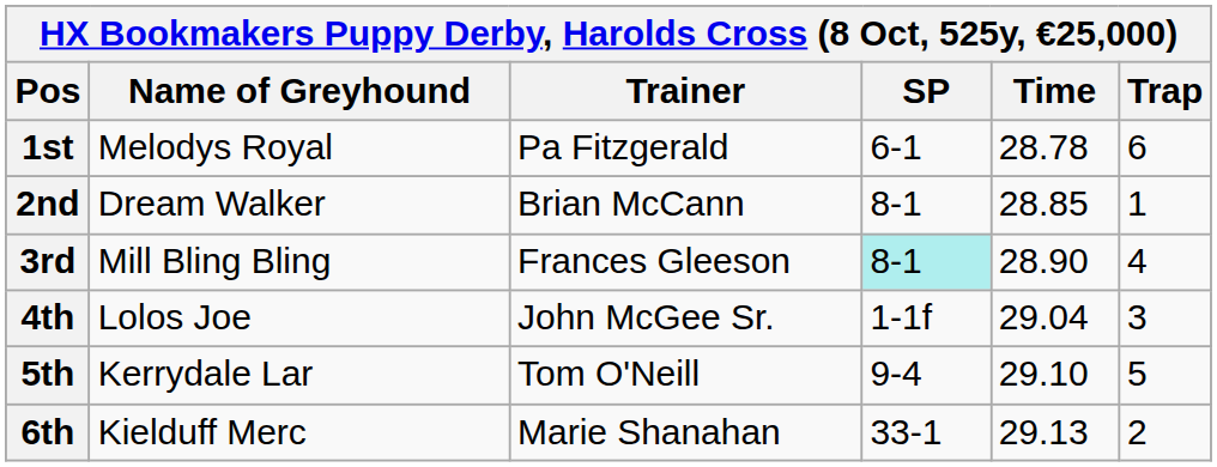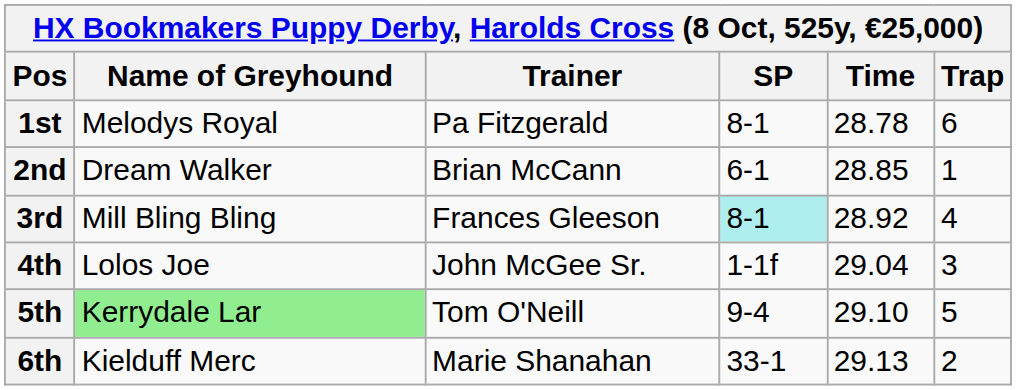1st | SP: 6-1 -> 8-1
2nd | SP: 8-1 -> 6-1
3rd | Time: 28.90 -> 28.92
5th | Name of Greyhound: no background -> lightgreen background
